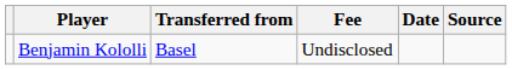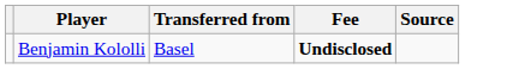- column: Date
Benjamin Kololli | Fee: normal -> bold
